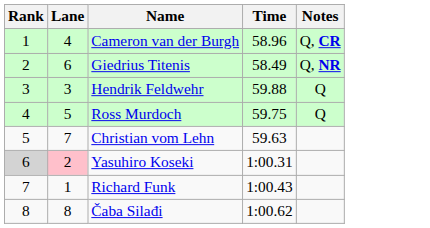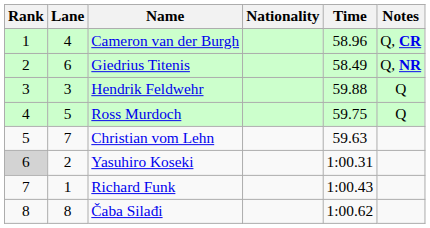+ column: Nationality
Yasuhiro Koseki | Lane: pink background -> no background
